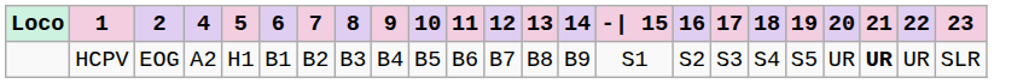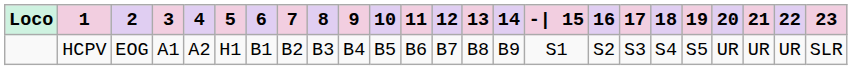+ column: 3 | A1
HCPV | 21: bold -> normal
